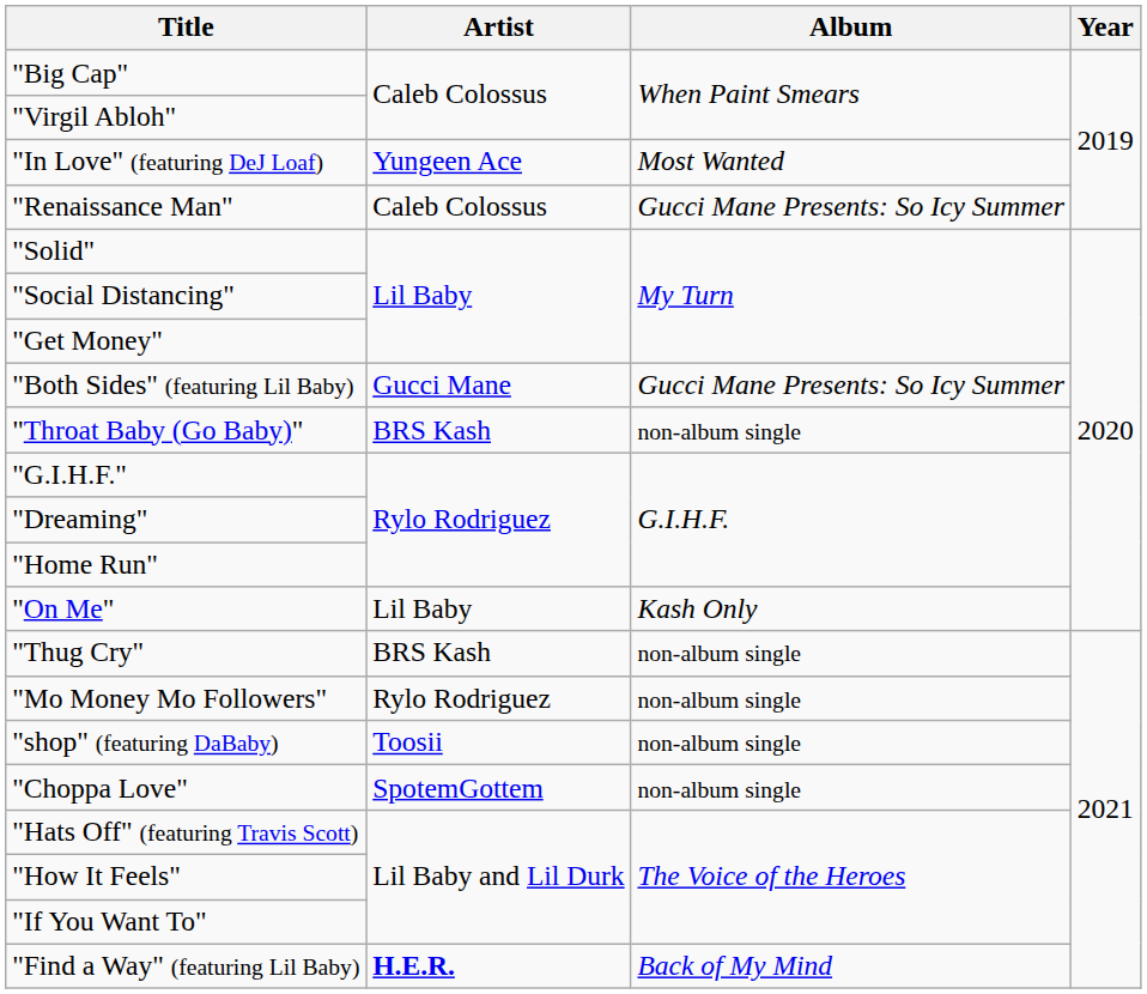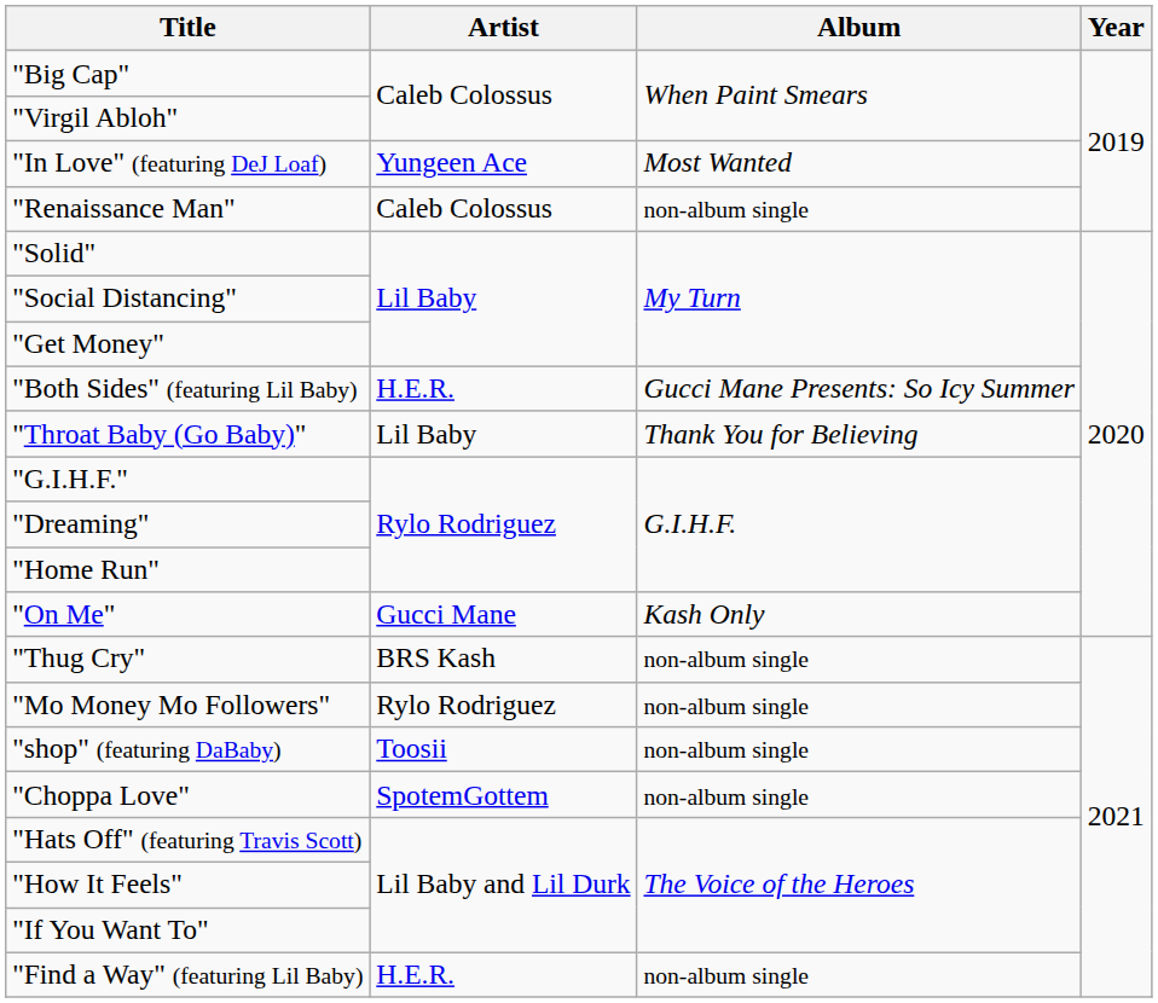"Renaissance Man" | Album: Gucci Mane Presents: So Icy Summer -> non-album single
"Both Sides" (featuring Lil Baby) | Artist: Gucci Mane -> H.E.R.
"Throat Baby (Go Baby)" | Artist: BRS Kash -> Lil Baby
"Throat Baby (Go Baby)" | Album: non-album single -> Thank You for Believing
"On Me" | Artist: Lil Baby -> Gucci Mane
"Find a Way" (featuring Lil Baby) | Artist: bold -> normal
"Find a Way" (featuring Lil Baby) | Album: Back of My Mind -> non-album single
